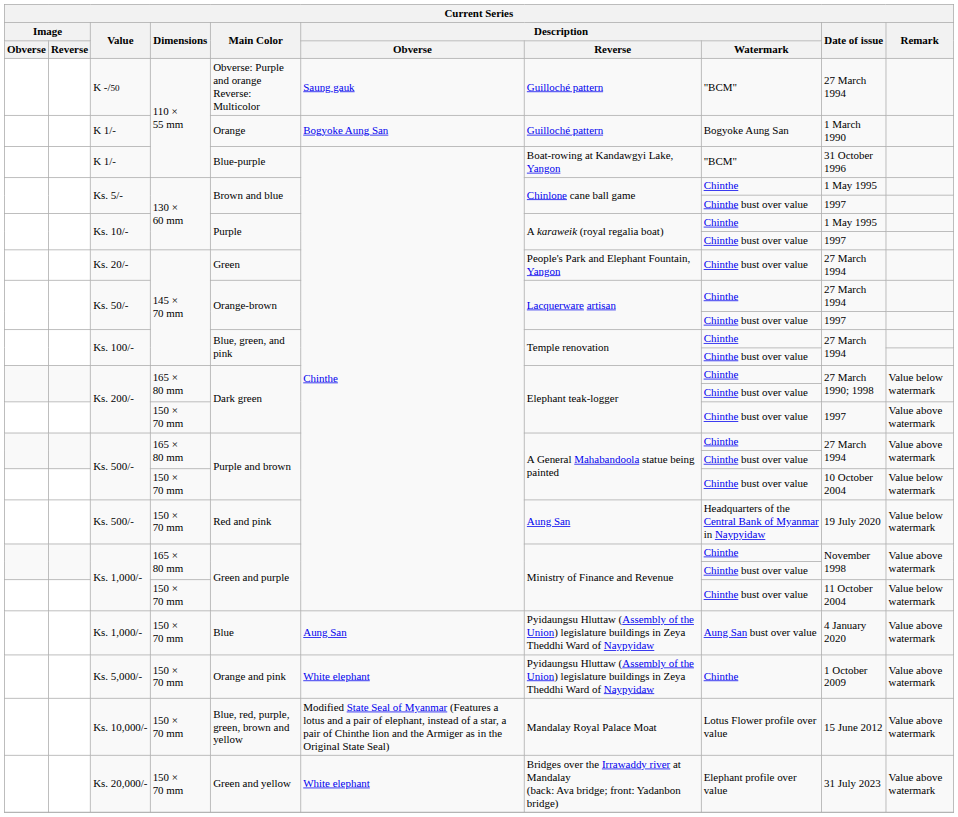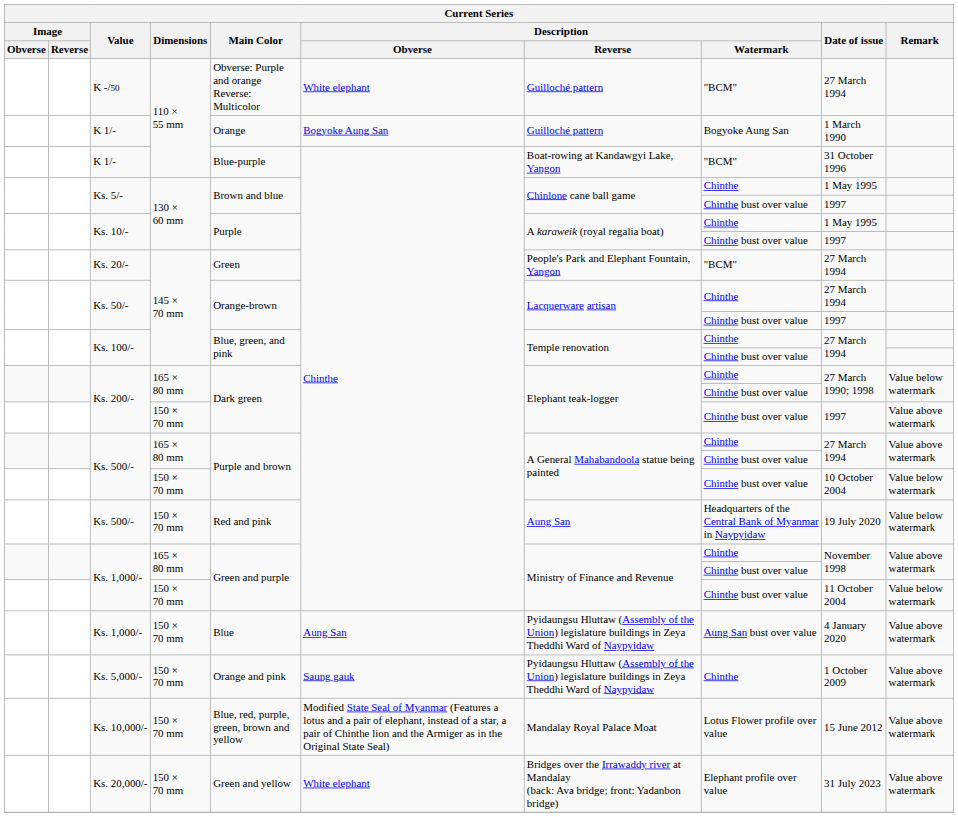K -/50 | Description / Obverse: Saung gauk -> White elephant
Ks. 20/- | Description / Watermark: Chinthe bust over value -> "BCM"
Ks. 5,000/- | Description / Obverse: White elephant -> Saung gauk
